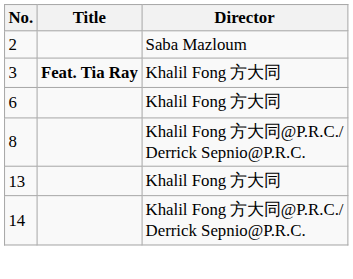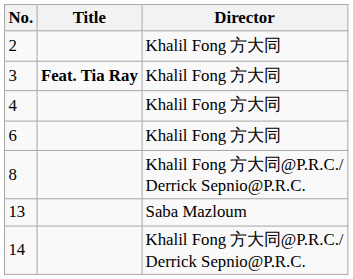2 | Director: Saba Mazloum -> Khalil Fong 方大同
+ row: 4 | Khalil Fong 方大同
13 | Director: Khalil Fong 方大同 -> Saba Mazloum
